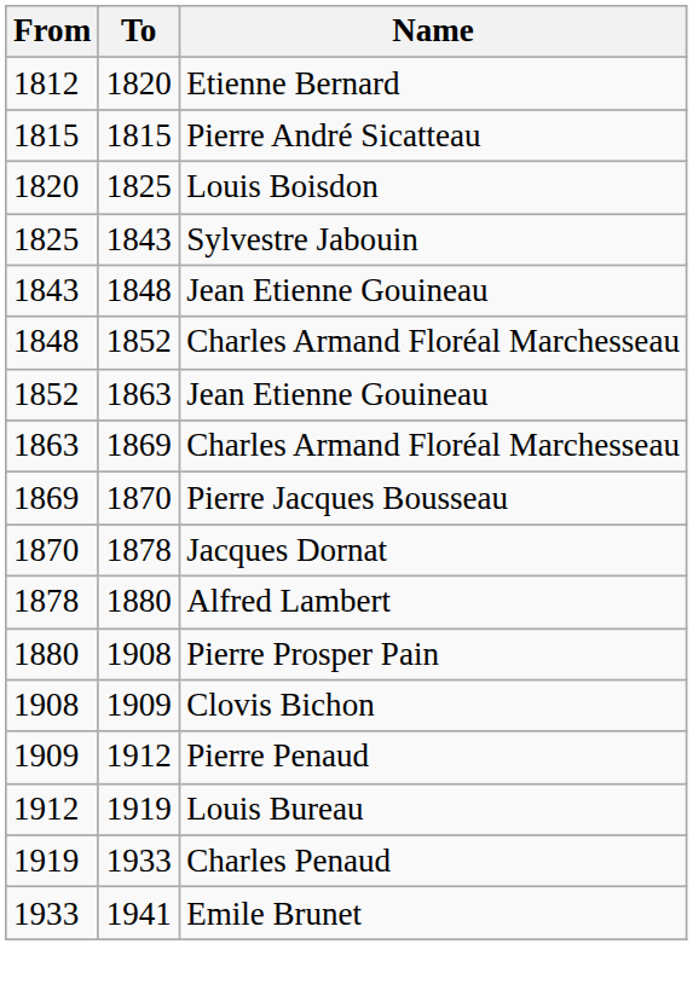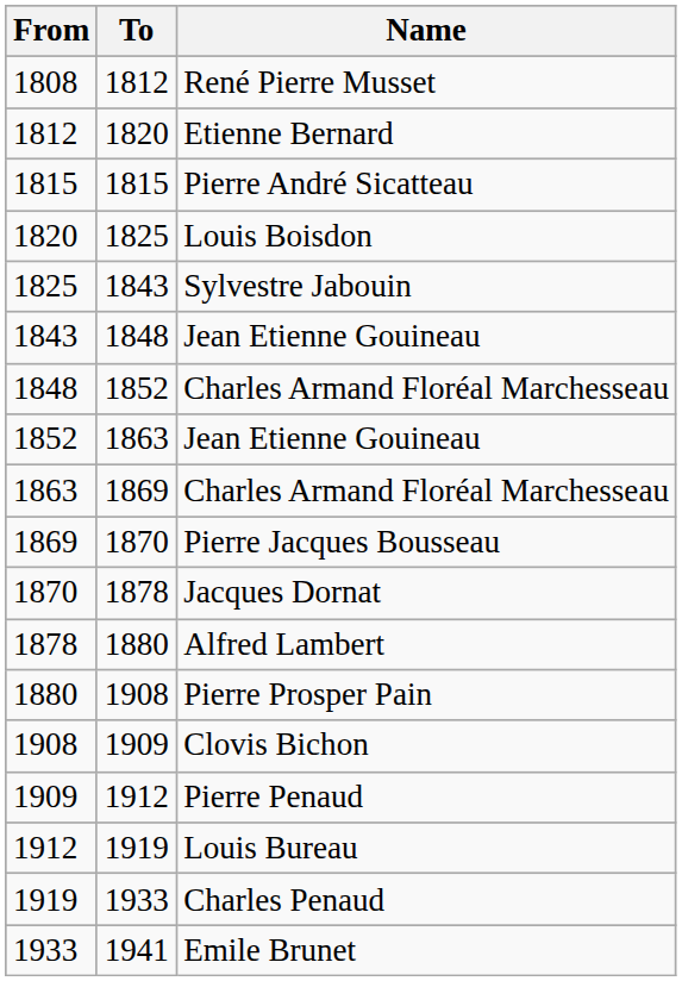+ row: 1808 | 1812 | René Pierre Musset
